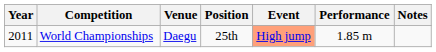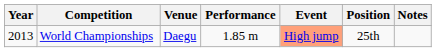columns swapped: Position <-> Performance
World Championships | Year: 2011 -> 2013
